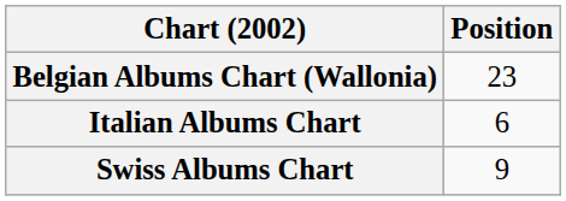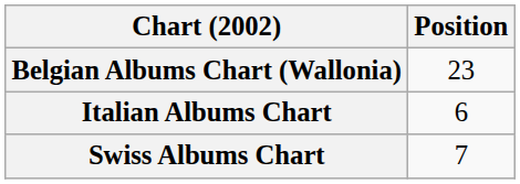Swiss Albums Chart | Position: 9 -> 7
